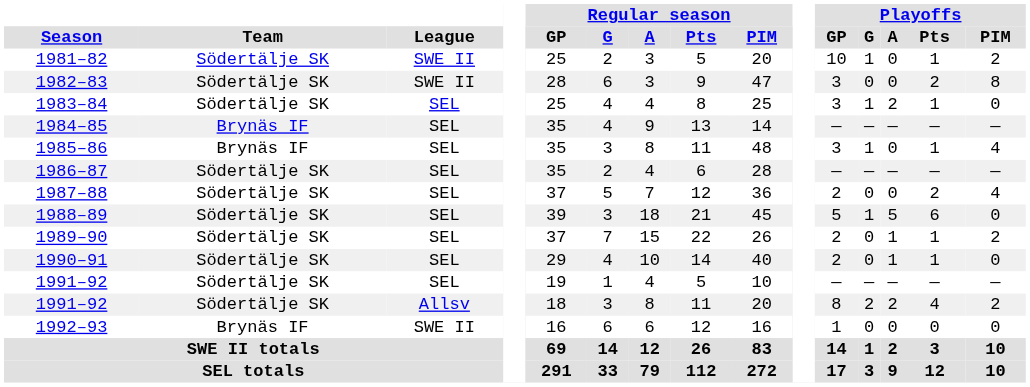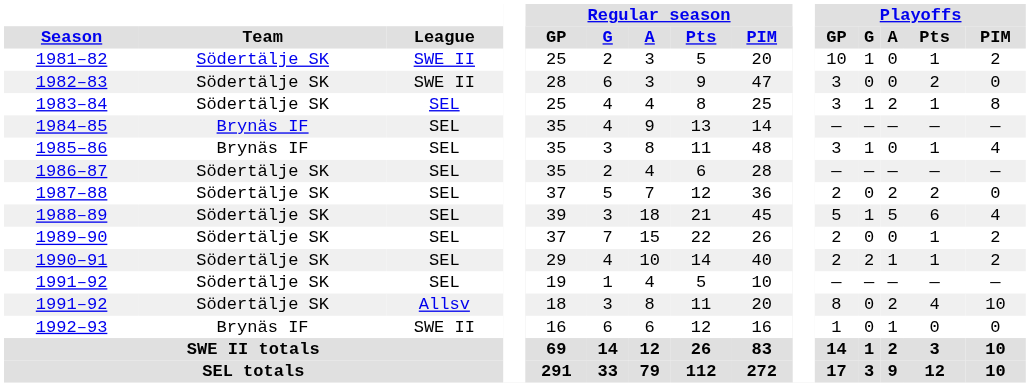1982–83 | Playoffs / PIM: 8 -> 0
1983–84 | Playoffs / PIM: 0 -> 8
1987–88 | Playoffs / A: 0 -> 2
1987–88 | Playoffs / PIM: 4 -> 0
1988–89 | Playoffs / PIM: 0 -> 4
1989–90 | Playoffs / A: 1 -> 0
1990–91 | Playoffs / G: 0 -> 2
1990–91 | Playoffs / PIM: 0 -> 2
1991–92 / Allsv | Playoffs / G: 2 -> 0
1991–92 / Allsv | Playoffs / PIM: 2 -> 10
1992–93 | Playoffs / A: 0 -> 1
